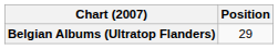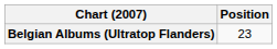Belgian Albums (Ultratop Flanders) | Position: 29 -> 23
